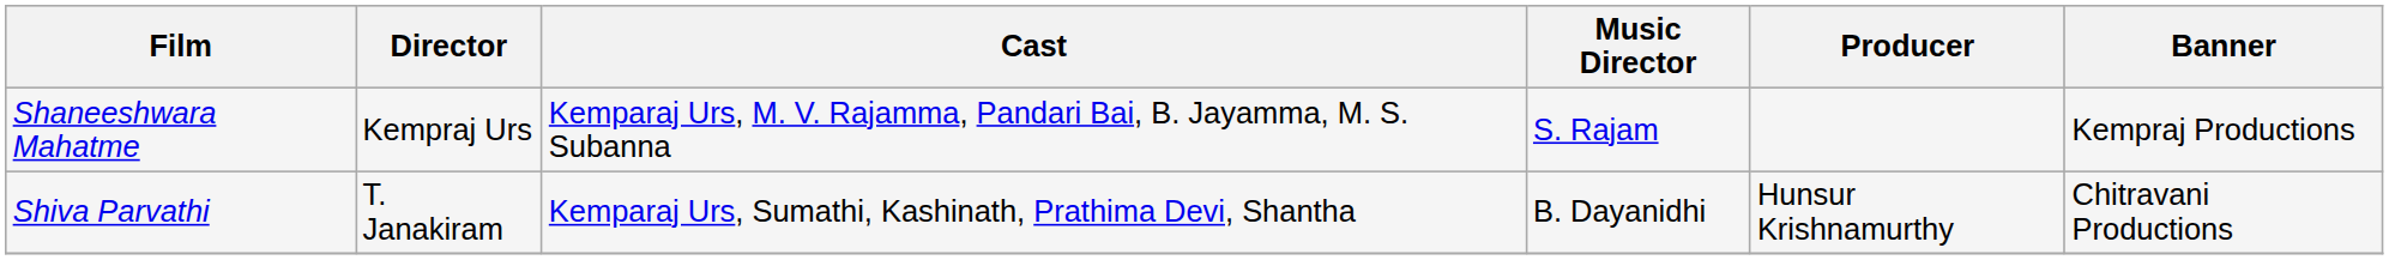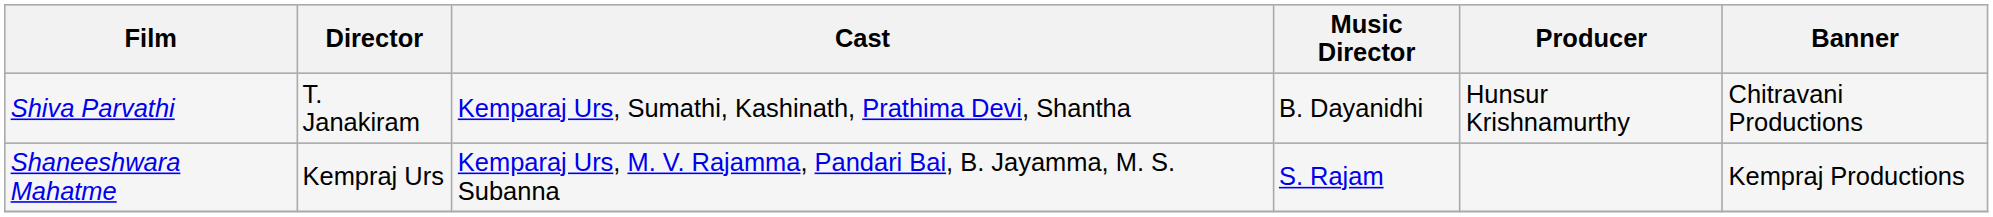rows swapped: Shaneeshwara Mahatme <-> Shiva Parvathi
